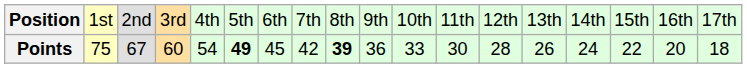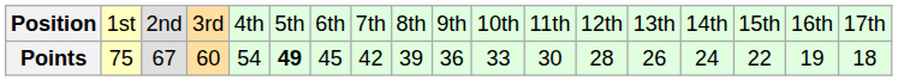Points | column 9: bold -> normal
Points | column 17: 20 -> 19
